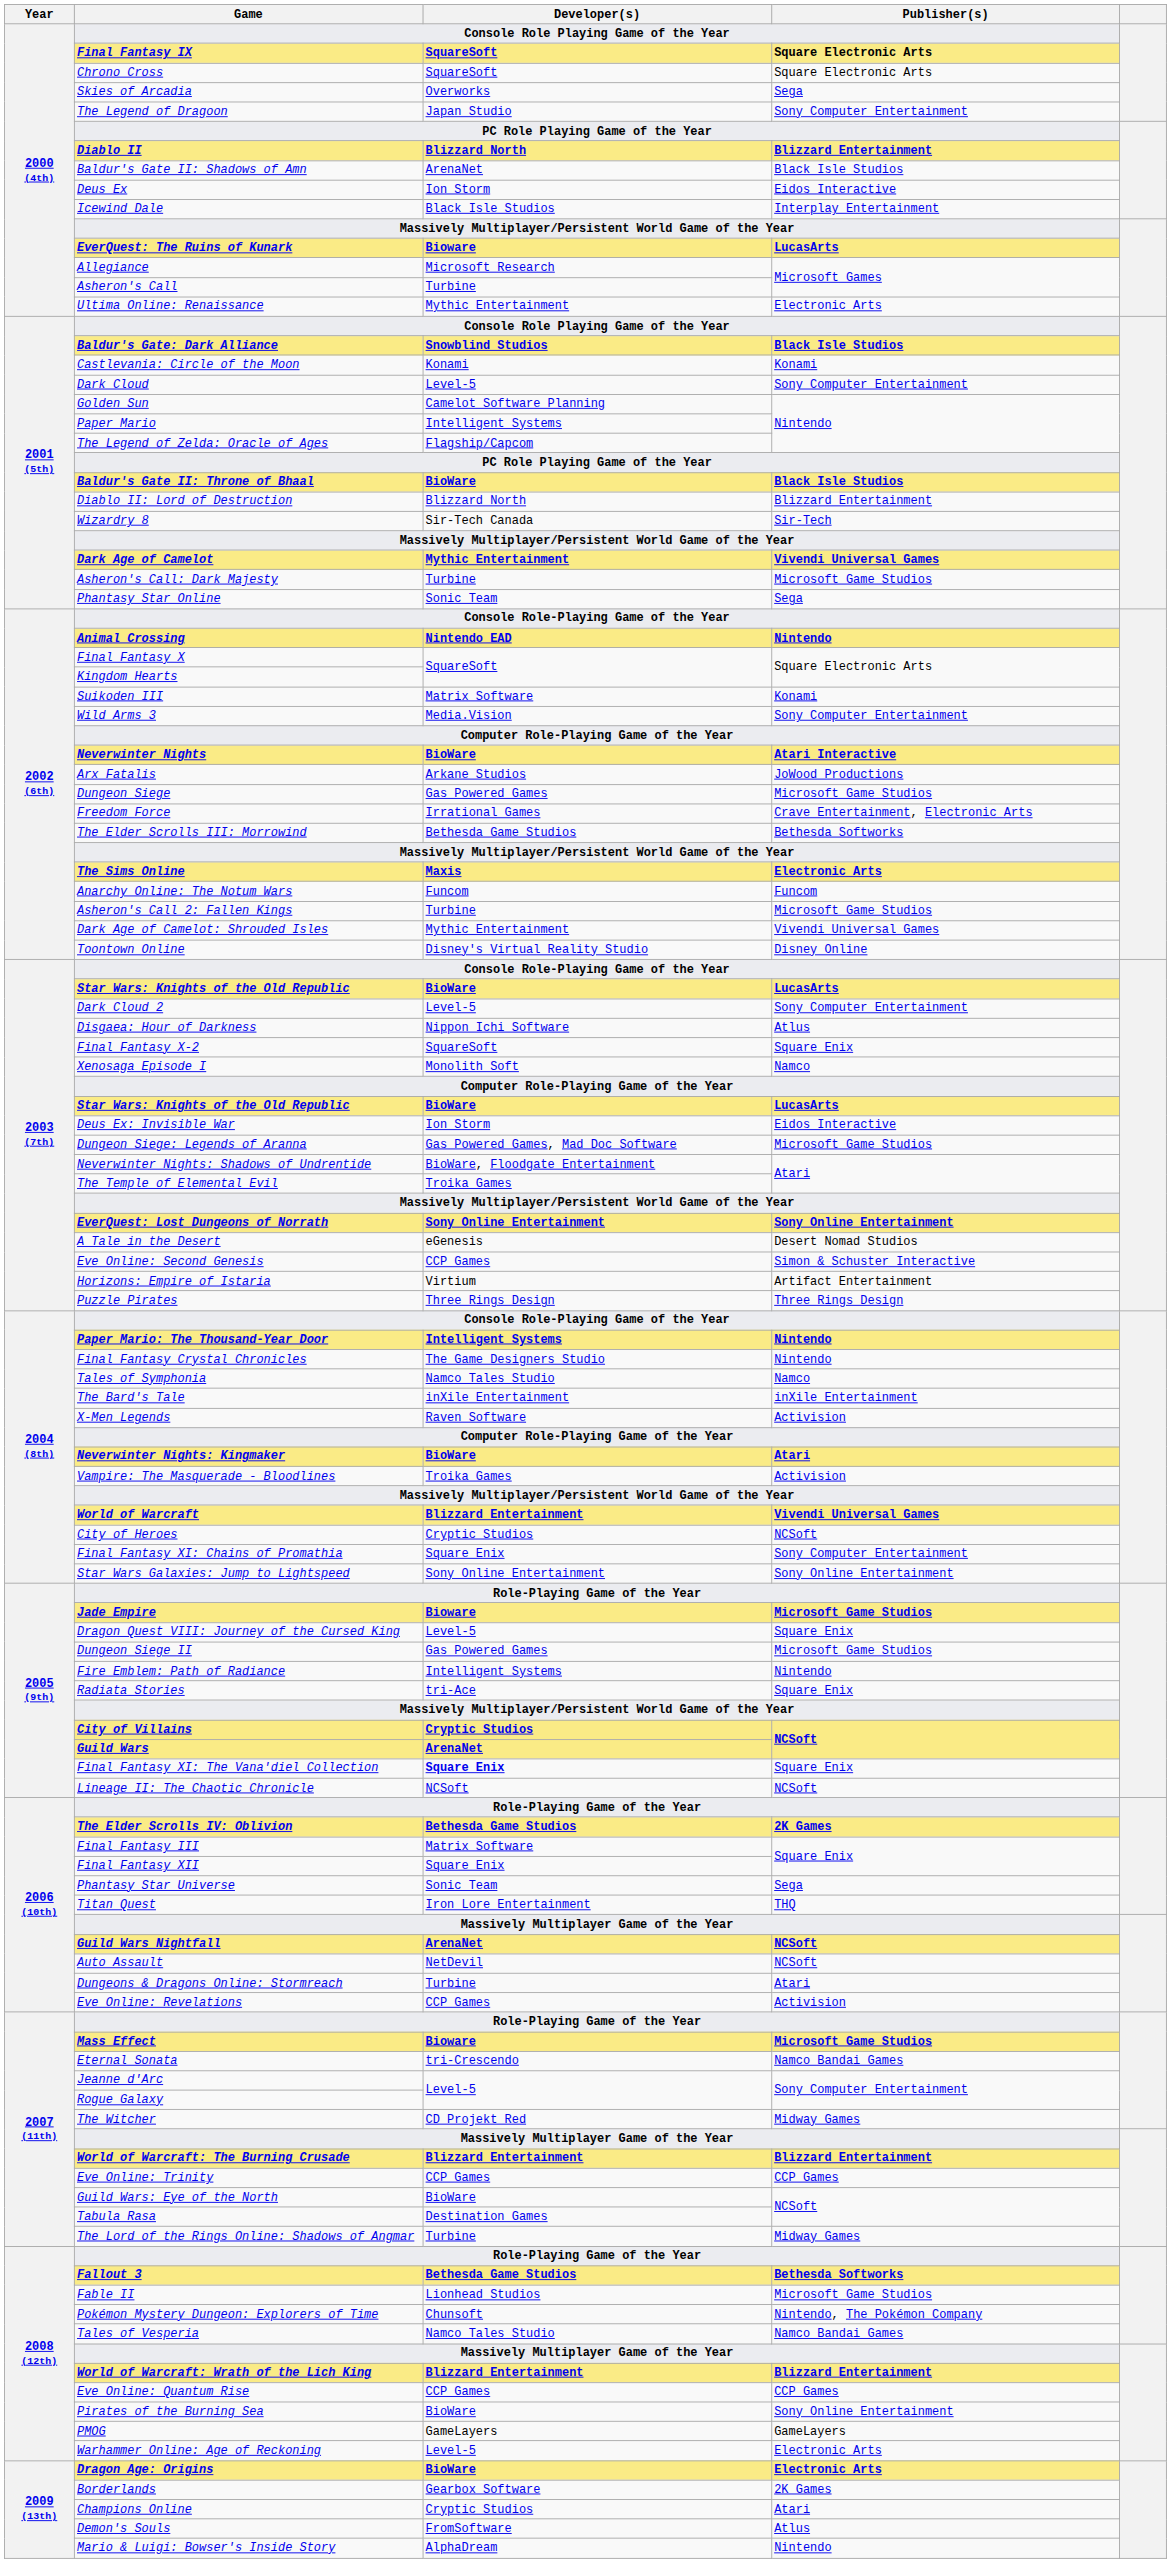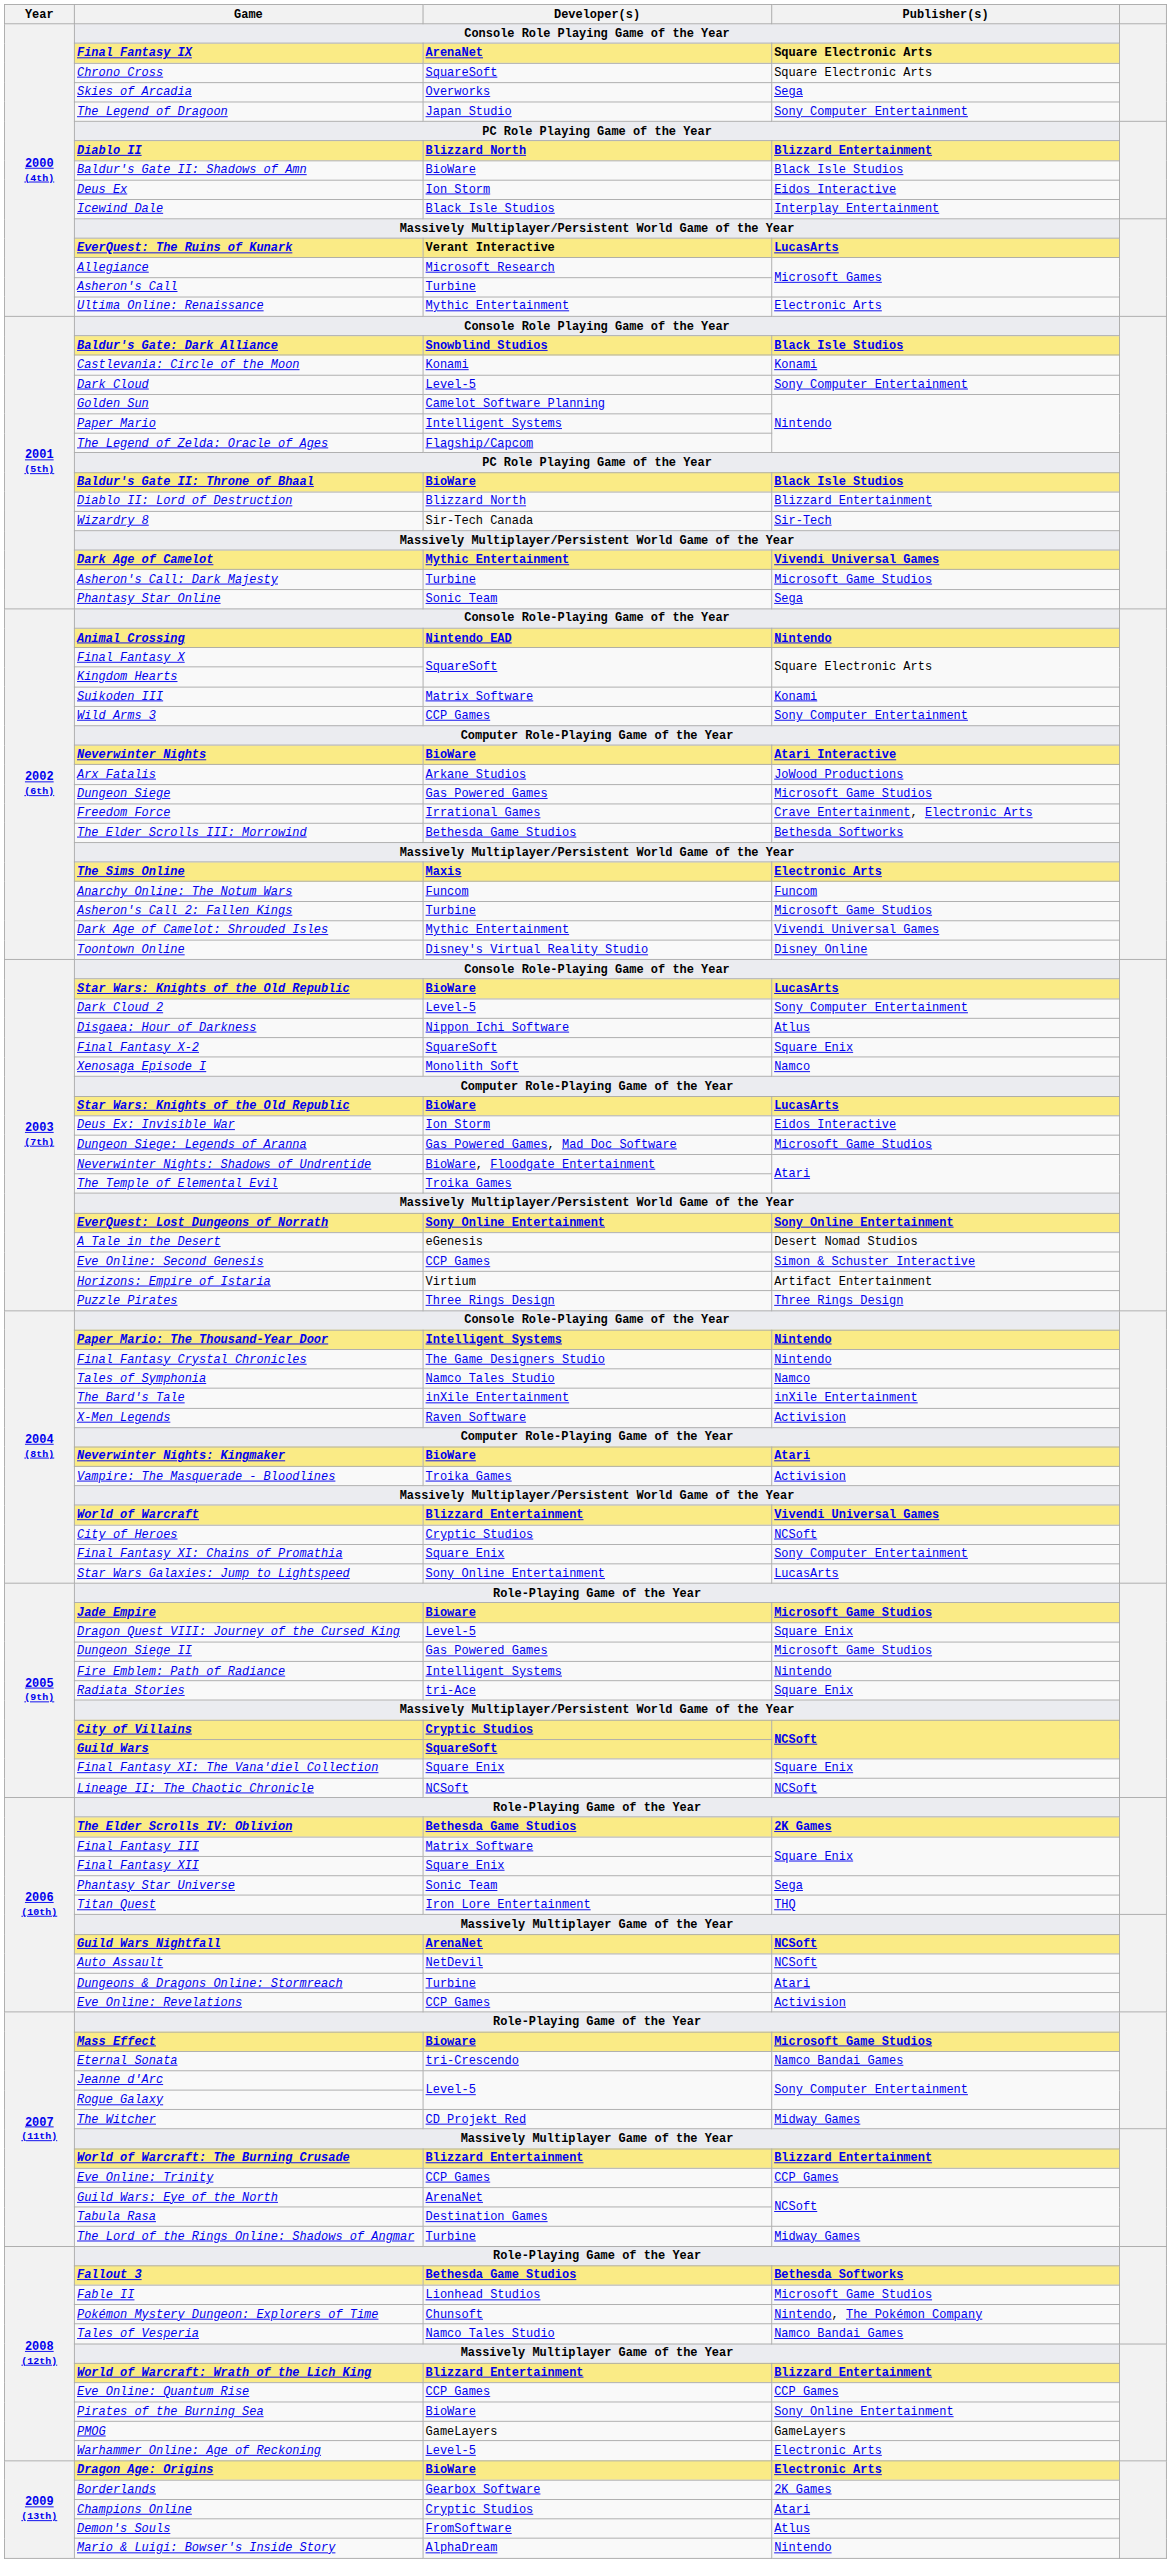Final Fantasy IX | Developer(s): SquareSoft -> ArenaNet
Baldur's Gate II: Shadows of Amn | Developer(s): ArenaNet -> BioWare
EverQuest: The Ruins of Kunark | Developer(s): Bioware -> Verant Interactive
Wild Arms 3 | Developer(s): Media.Vision -> CCP Games
Star Wars Galaxies: Jump to Lightspeed | Publisher(s): Sony Online Entertainment -> LucasArts
Guild Wars | Developer(s): ArenaNet -> SquareSoft
Final Fantasy XI: The Vana'diel Collection | Developer(s): bold -> normal
Guild Wars: Eye of the North | Developer(s): BioWare -> ArenaNet
